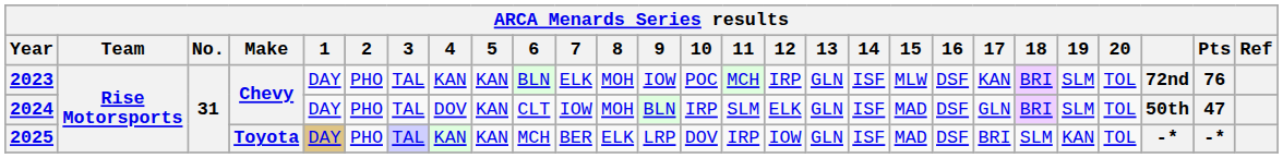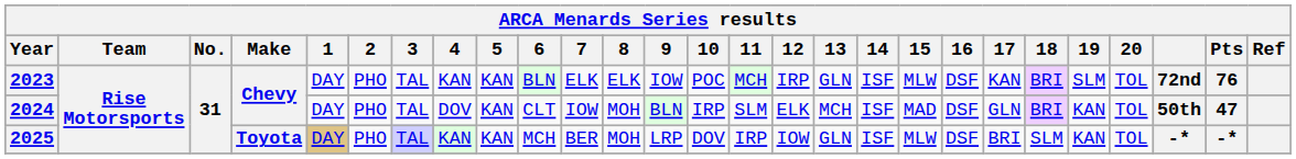2023 | 8: MOH -> ELK
2024 | 13: GLN -> MCH
2024 | 19: SLM -> KAN
2025 | 8: ELK -> MOH
2025 | 15: MAD -> MLW
